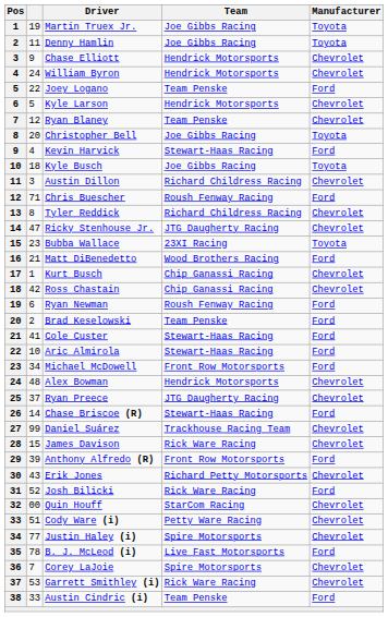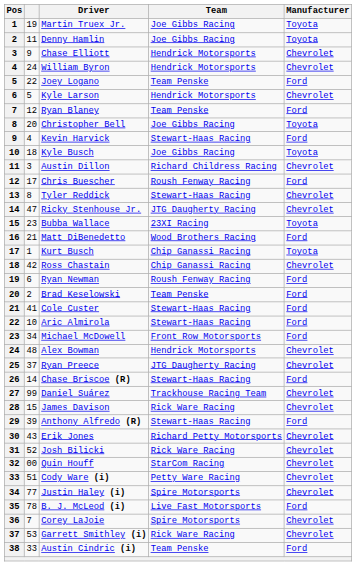Ryan Blaney | Manufacturer: Chevrolet -> Ford
Chris Buescher | column 2: 71 -> 17
Tyler Reddick | Team: Richard Childress Racing -> Stewart-Haas Racing
Kurt Busch | Manufacturer: Chevrolet -> Toyota
Anthony Alfredo (R) | Team: Front Row Motorsports -> Stewart-Haas Racing
Josh Bilicki | Manufacturer: Ford -> Chevrolet
